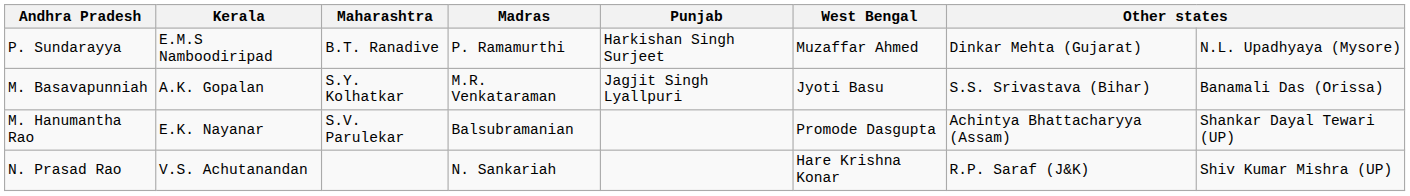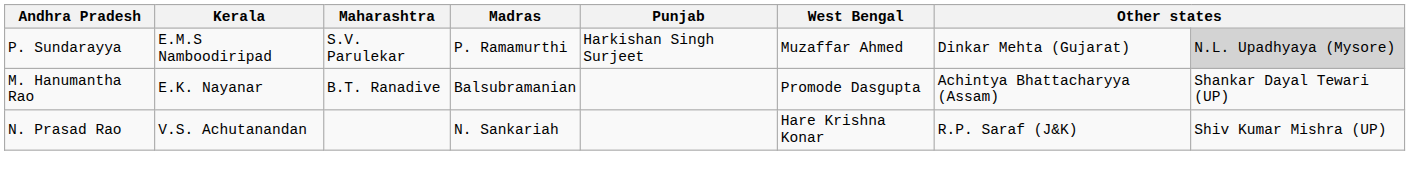P. Sundarayya | Maharashtra: B.T. Ranadive -> S.V. Parulekar
P. Sundarayya | column 8: no background -> lightgrey background
- row: M. Basavapunniah | A.K. Gopalan | S.Y. Kolhatkar | M.R. Venkataraman | Jagjit Singh Lyallpuri | Jyoti Basu | S.S. Srivastava (Bihar) | Banamali Das (Orissa)
M. Hanumantha Rao | Maharashtra: S.V. Parulekar -> B.T. Ranadive
